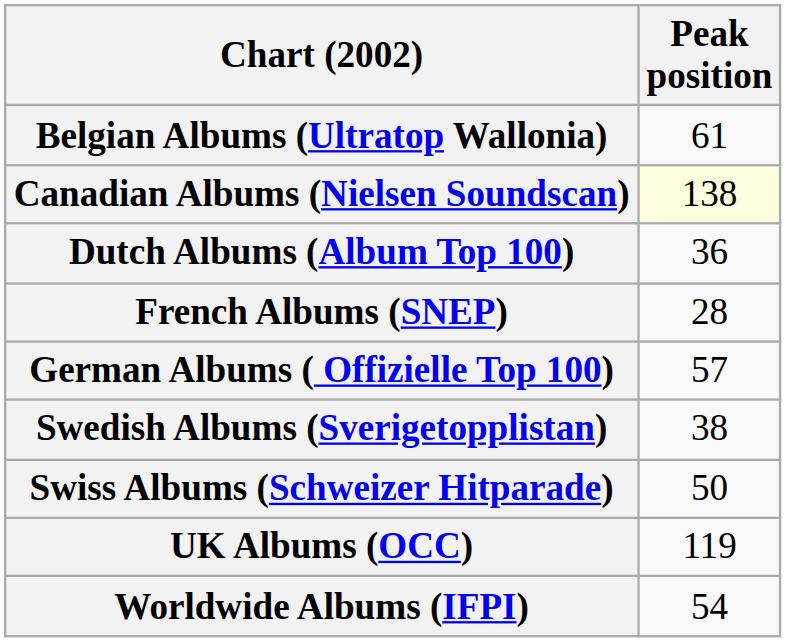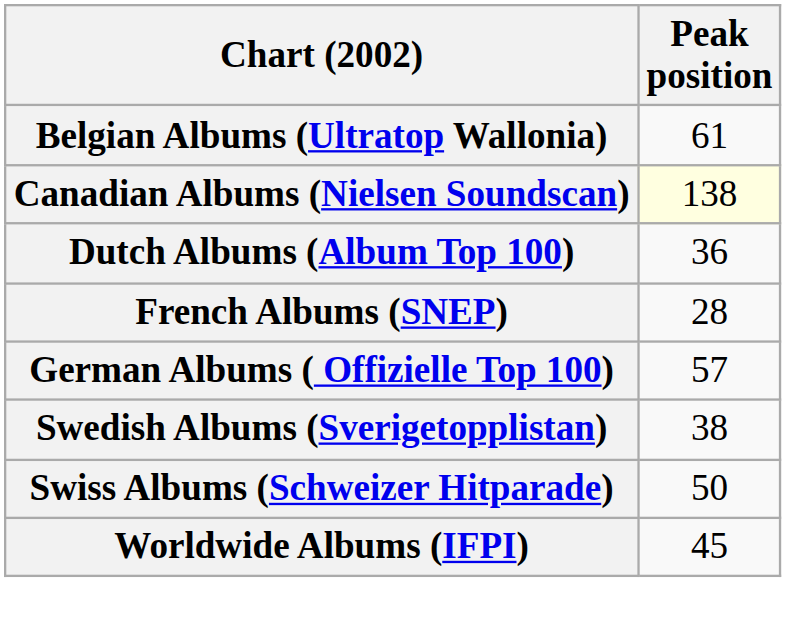- row: UK Albums (OCC) | 119
Worldwide Albums (IFPI) | Peak position: 54 -> 45
